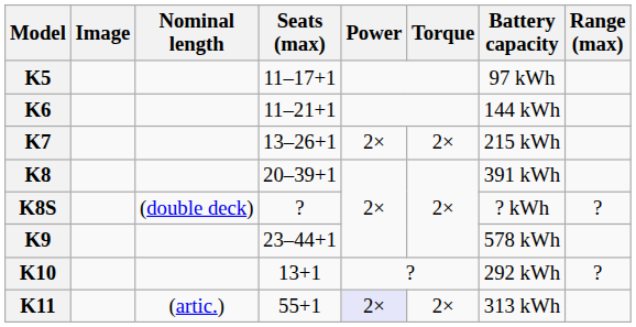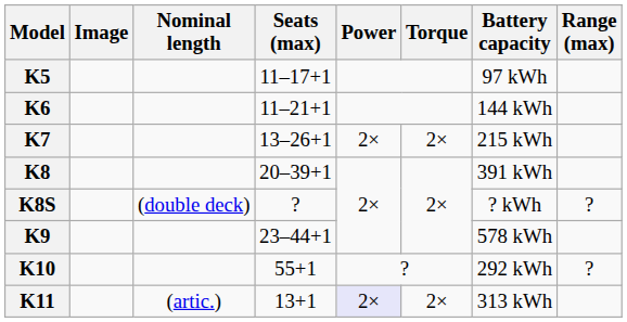K10 | Seats (max): 13+1 -> 55+1
K11 | Seats (max): 55+1 -> 13+1
